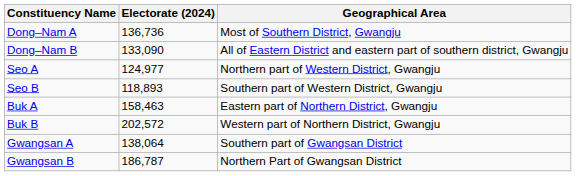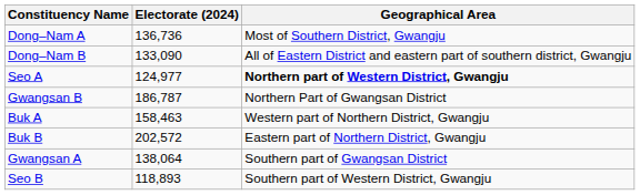Seo A | Geographical Area: normal -> bold
rows swapped: Seo B <-> Gwangsan B
Buk A | Geographical Area: Eastern part of Northern District, Gwangju -> Western part of Northern District, Gwangju
Buk B | Geographical Area: Western part of Northern District, Gwangju -> Eastern part of Northern District, Gwangju
